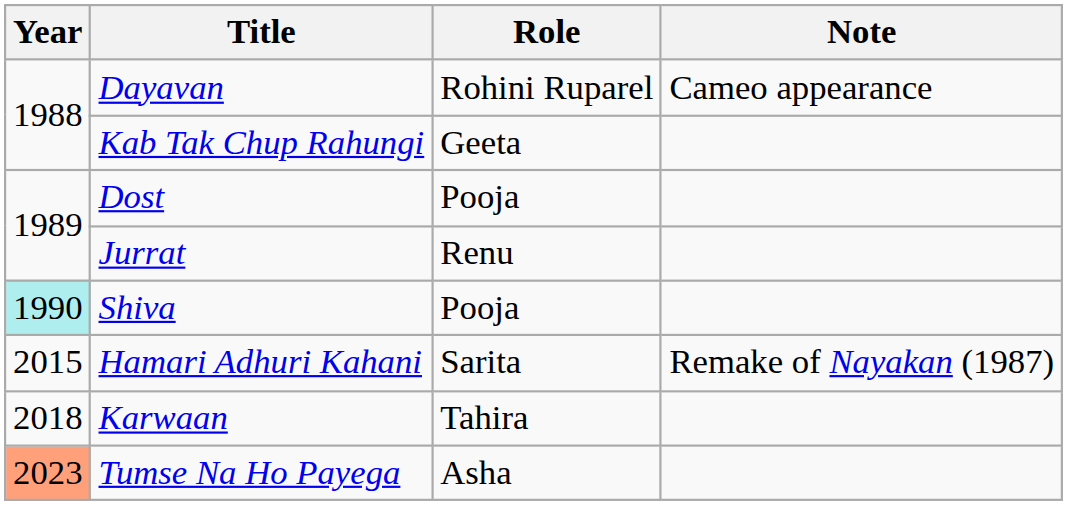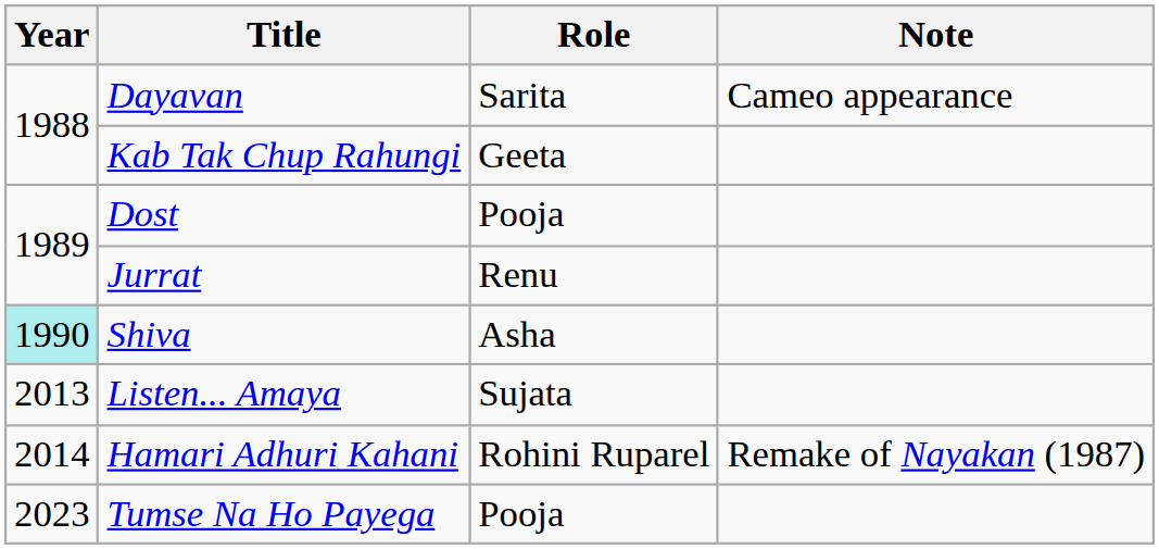Dayavan | Role: Rohini Ruparel -> Sarita
Shiva | Role: Pooja -> Asha
+ row: 2013 | Listen... Amaya | Sujata
Hamari Adhuri Kahani | Year: 2015 -> 2014
Hamari Adhuri Kahani | Role: Sarita -> Rohini Ruparel
- row: 2018 | Karwaan | Tahira
Tumse Na Ho Payega | Year: lightsalmon background -> no background
Tumse Na Ho Payega | Role: Asha -> Pooja
